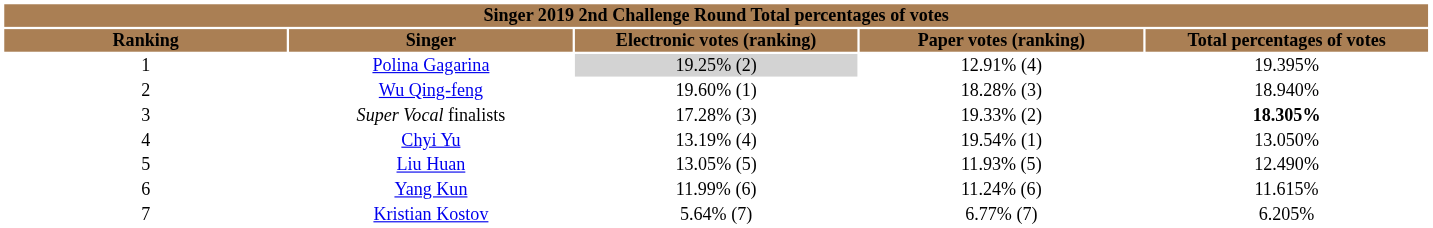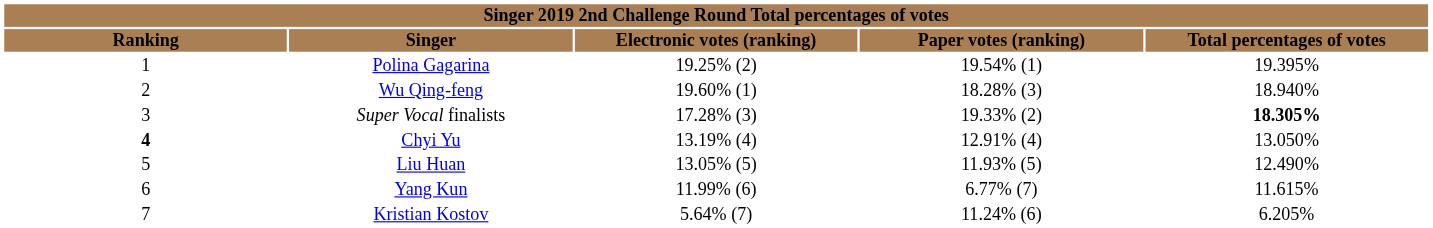Polina Gagarina | column 3: lightgrey background -> no background
Polina Gagarina | column 4: 12.91% (4) -> 19.54% (1)
Chyi Yu | column 1: normal -> bold
Chyi Yu | column 4: 19.54% (1) -> 12.91% (4)
Yang Kun | column 4: 11.24% (6) -> 6.77% (7)
Kristian Kostov | column 4: 6.77% (7) -> 11.24% (6)
